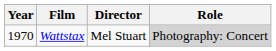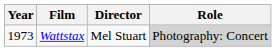Wattstax | Year: 1970 -> 1973
